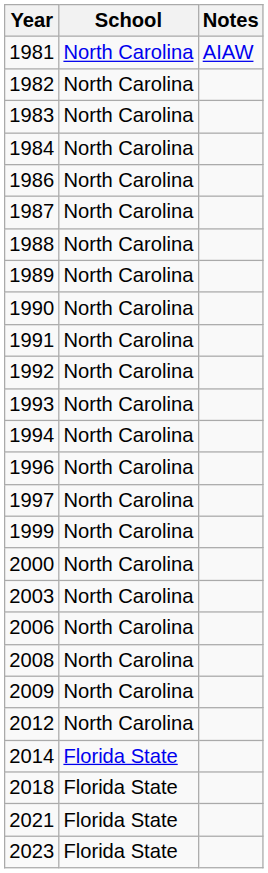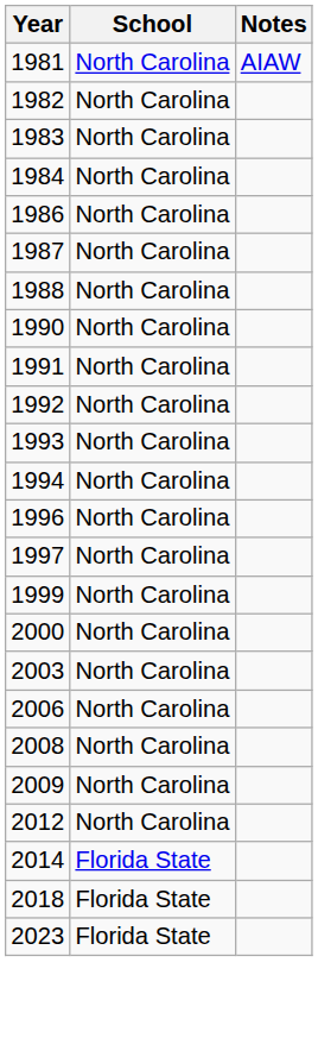- row: 1989 | North Carolina
- row: 2021 | Florida State
